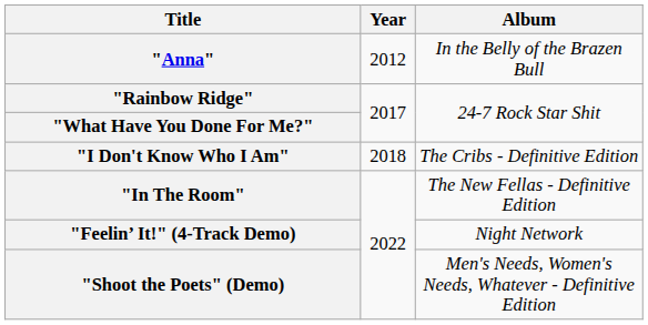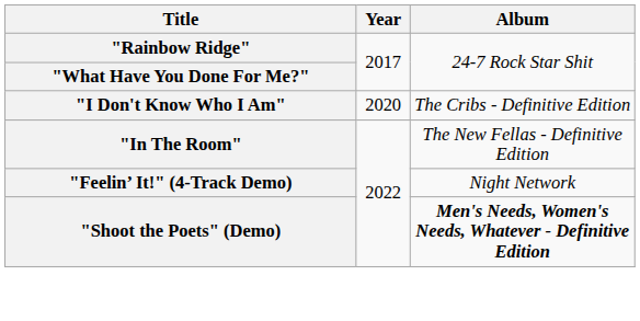- row: "Anna" | 2012 | In the Belly of the Brazen Bull
"I Don't Know Who I Am" | Year: 2018 -> 2020
"Shoot the Poets" (Demo) | Album: normal -> bold
